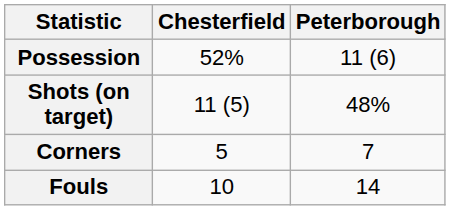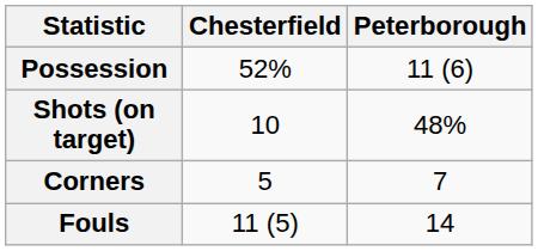Shots (on target) | Chesterfield: 11 (5) -> 10
Fouls | Chesterfield: 10 -> 11 (5)
